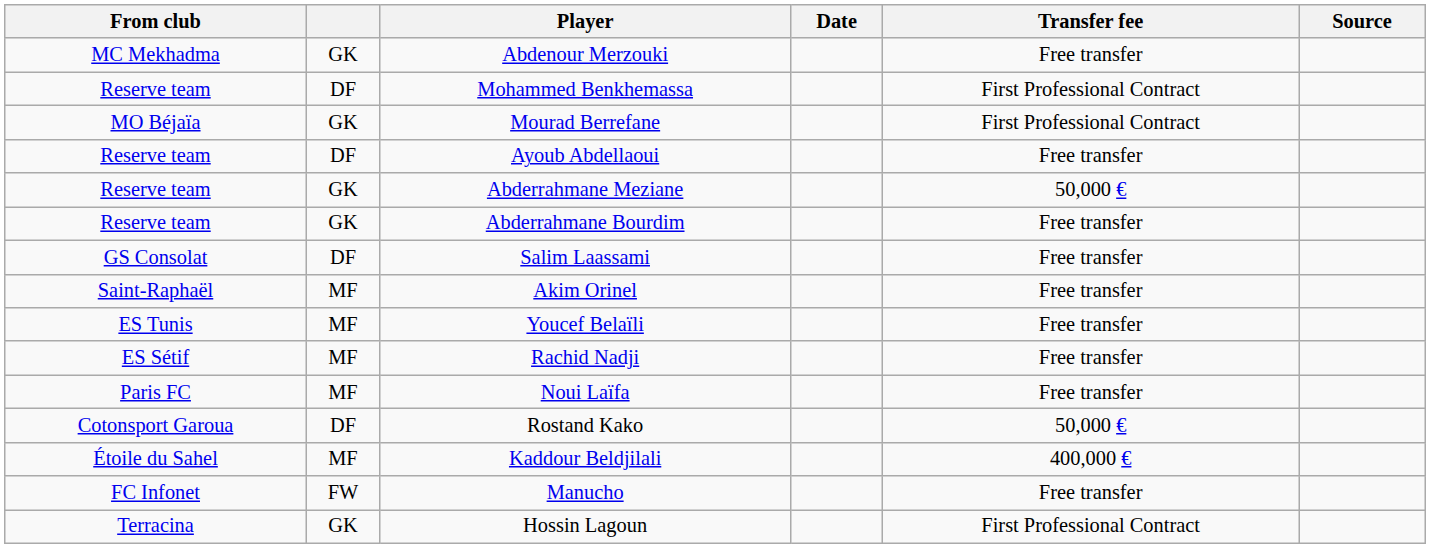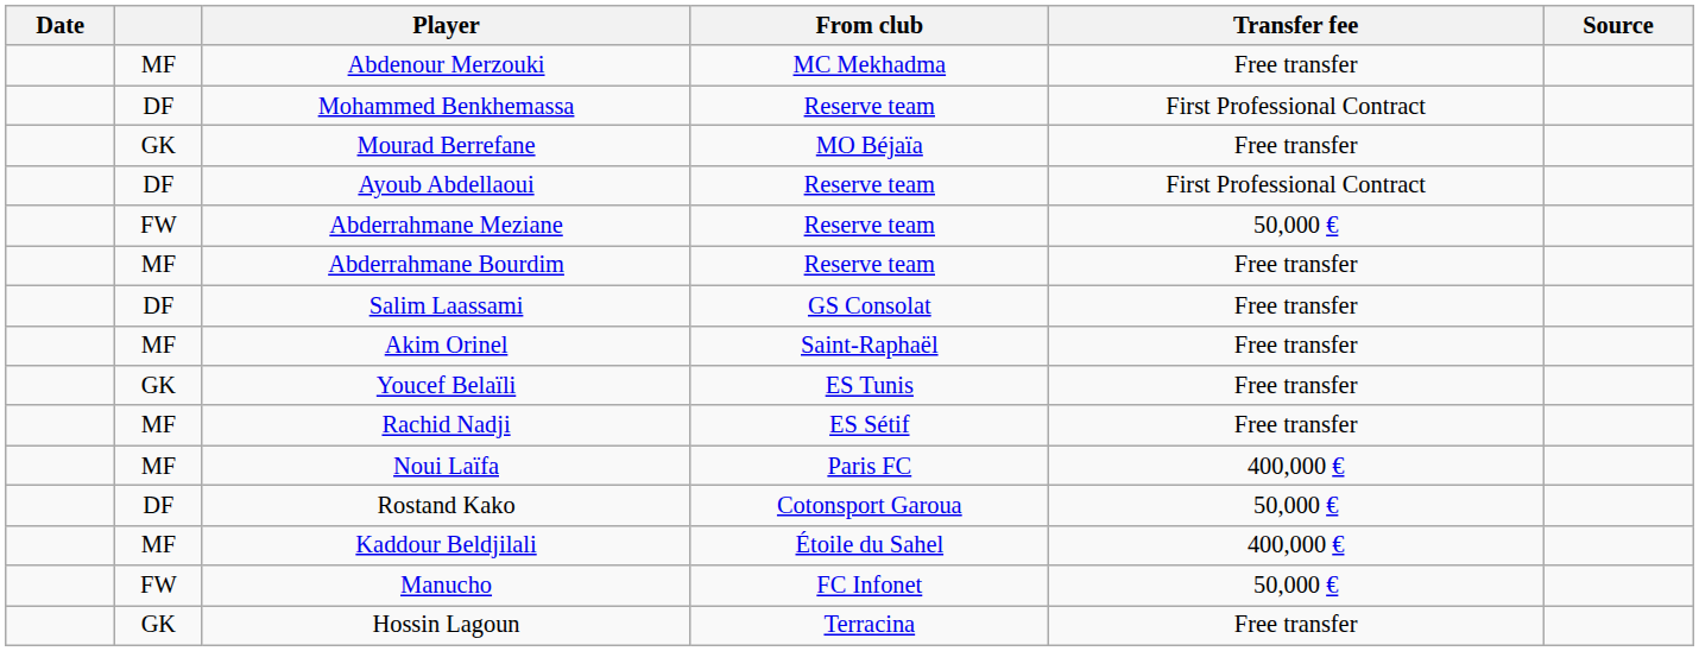columns swapped: Date <-> From club
Abdenour Merzouki | column 2: GK -> MF
Mourad Berrefane | Transfer fee: First Professional Contract -> Free transfer
Ayoub Abdellaoui | Transfer fee: Free transfer -> First Professional Contract
Abderrahmane Meziane | column 2: GK -> FW
Abderrahmane Bourdim | column 2: GK -> MF
Youcef Belaïli | column 2: MF -> GK
Noui Laïfa | Transfer fee: Free transfer -> 400,000 €
Manucho | Transfer fee: Free transfer -> 50,000 €
Hossin Lagoun | Transfer fee: First Professional Contract -> Free transfer
